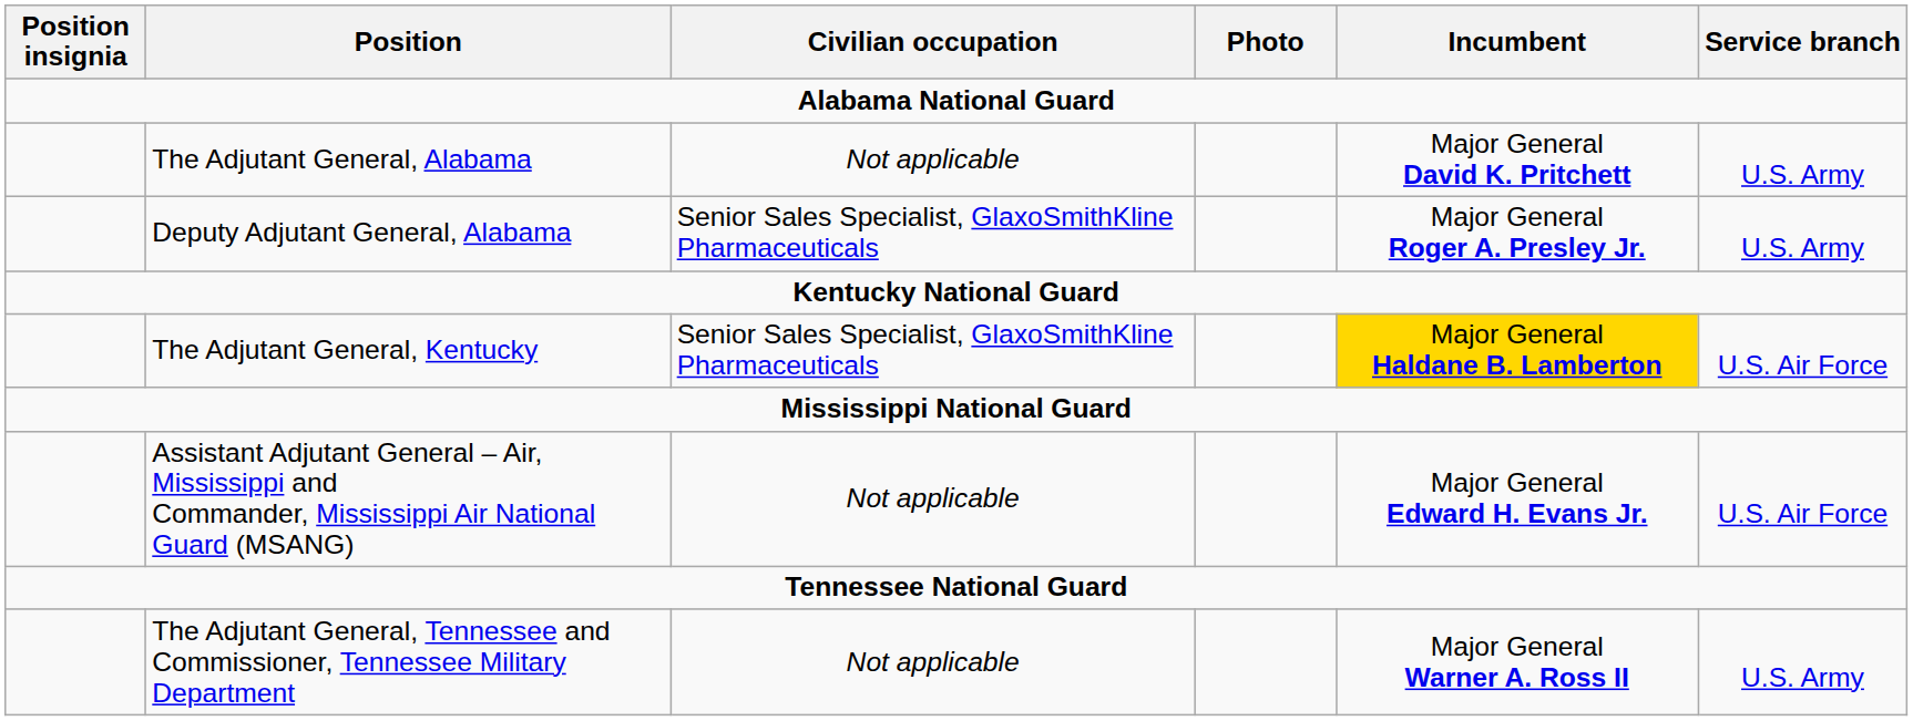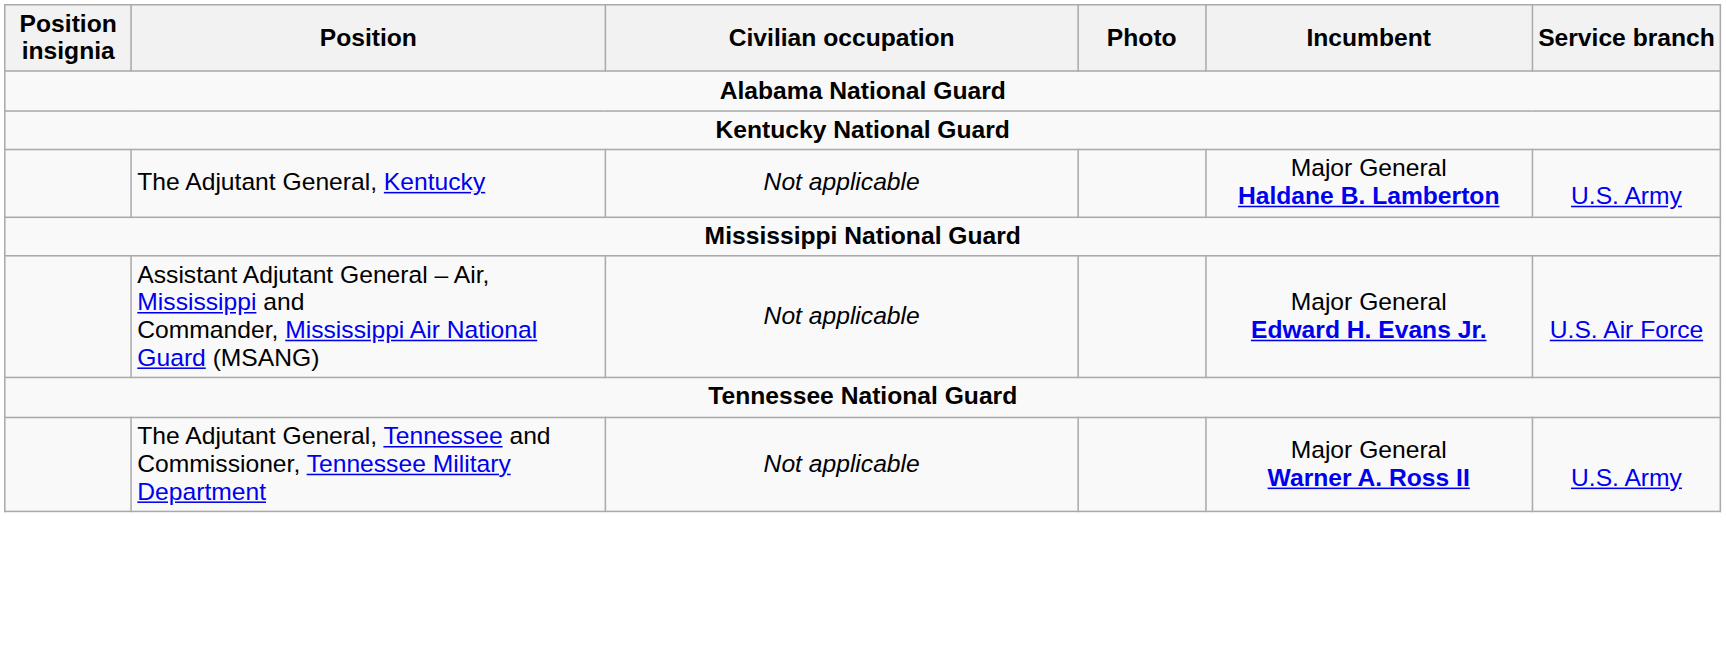- row: The Adjutant General, Alabama | Not applicable | Major General David K. Pritchett | U.S. Army
- row: Deputy Adjutant General, Alabama | Senior Sales Specialist, GlaxoSmithKline Pharmaceuticals | Major General Roger A. Presley Jr. | U.S. Army
The Adjutant General, Kentucky | Civilian occupation: Senior Sales Specialist, GlaxoSmithKline Pharmaceuticals -> Not applicable
The Adjutant General, Kentucky | Incumbent: gold background -> no background
The Adjutant General, Kentucky | Service branch: U.S. Air Force -> U.S. Army
